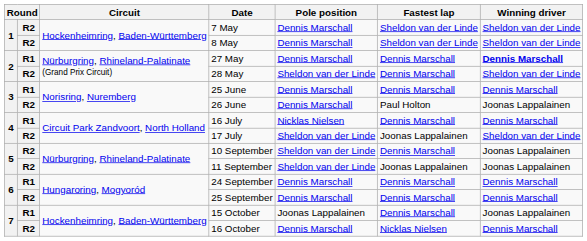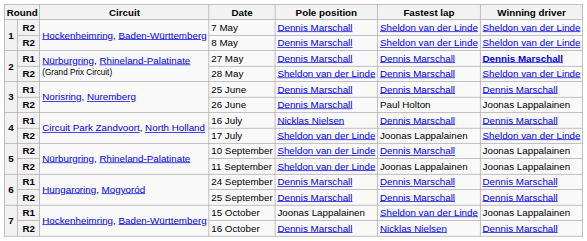15 October | Fastest lap: Dennis Marschall -> Sheldon van der Linde
